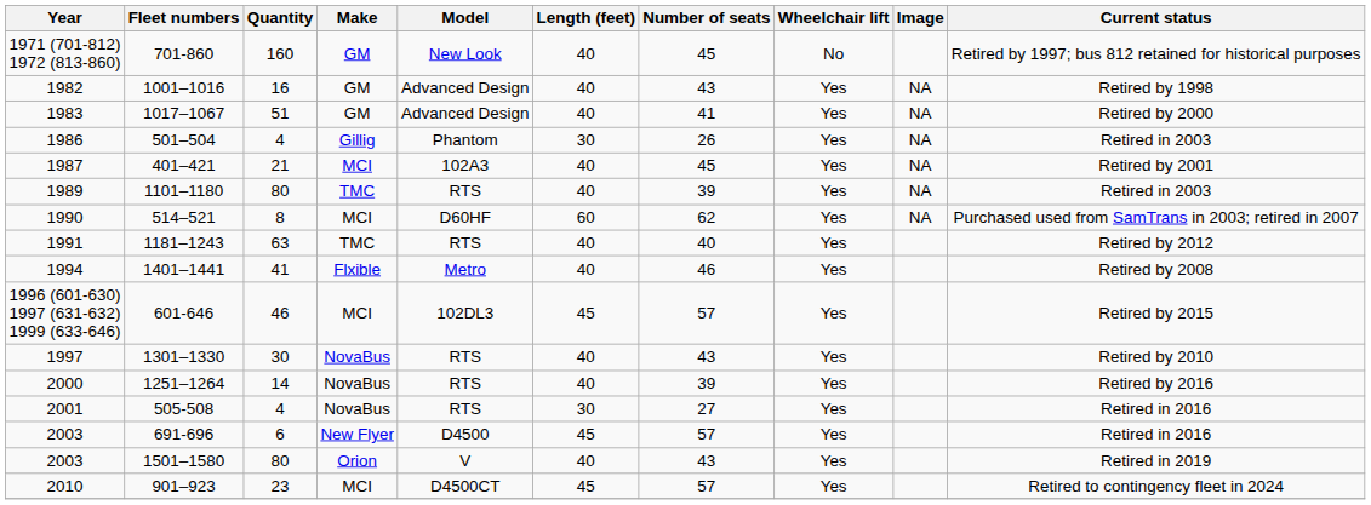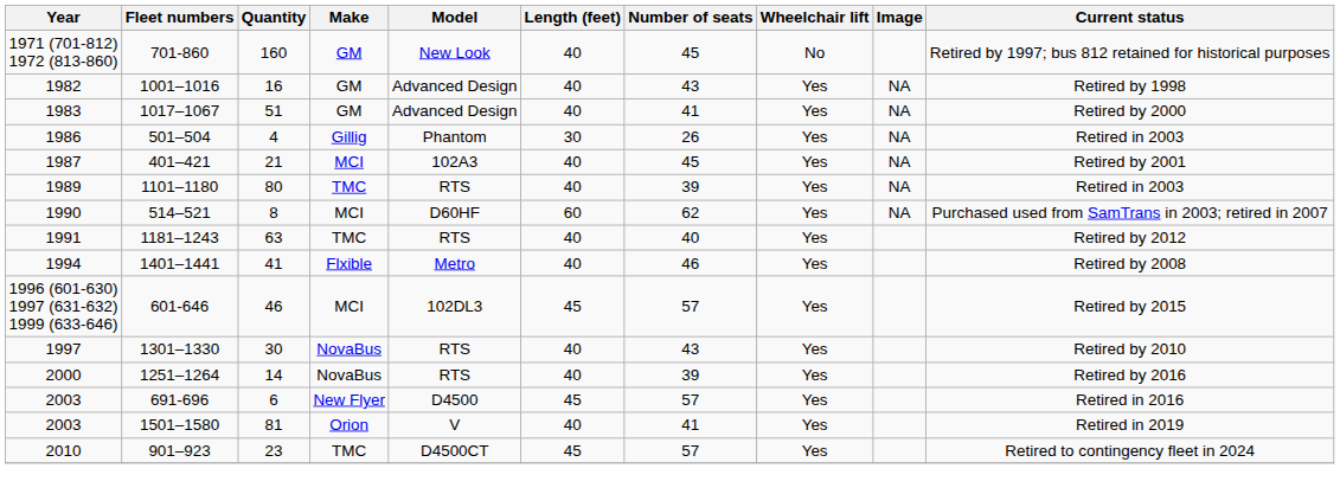- row: 2001 | 505-508 | 4 | NovaBus | RTS | 30 | 27 | Yes | Retired in 2016
1501–1580 | Quantity: 80 -> 81
1501–1580 | Number of seats: 43 -> 41
901–923 | Make: MCI -> TMC
